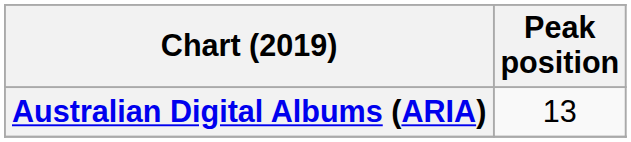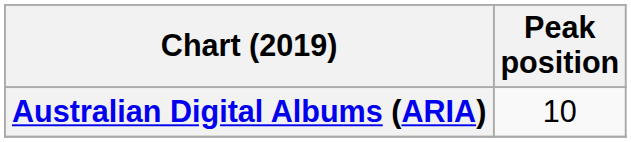Australian Digital Albums (ARIA) | Peak position: 13 -> 10
